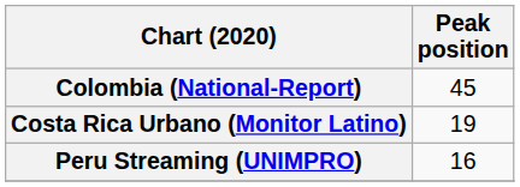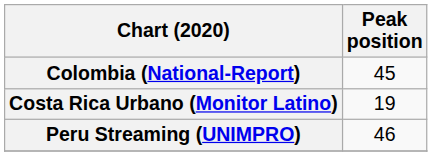Peru Streaming (UNIMPRO) | Peak position: 16 -> 46
